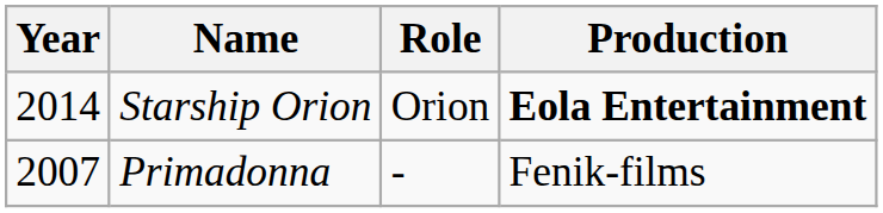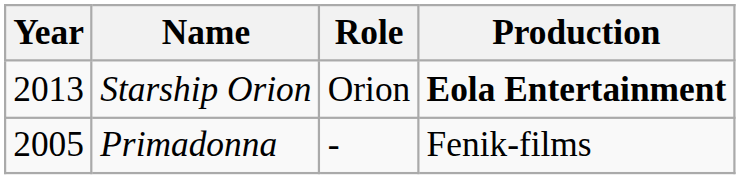Starship Orion | Year: 2014 -> 2013
Primadonna | Year: 2007 -> 2005
